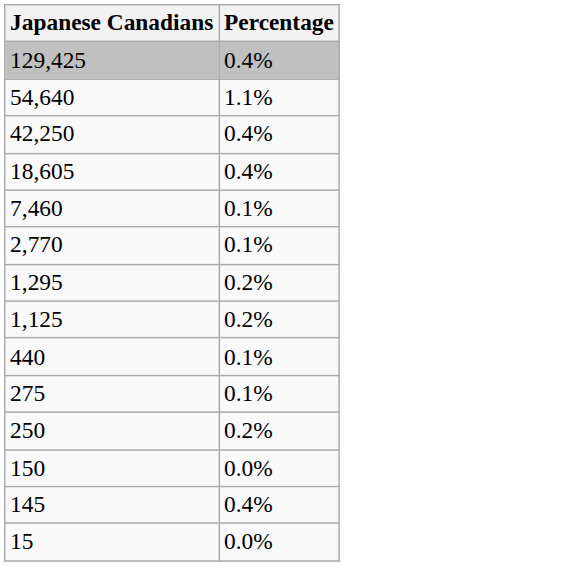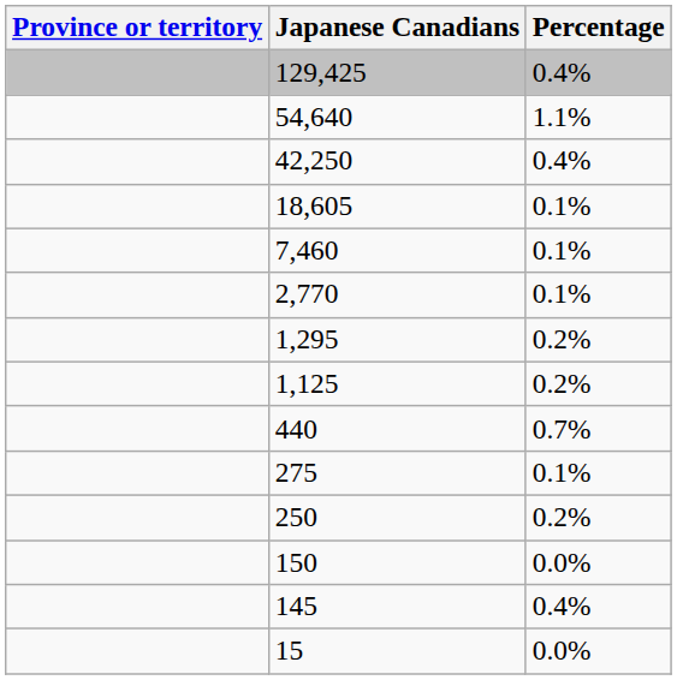+ column: Province or territory
18,605 | Percentage: 0.4% -> 0.1%
440 | Percentage: 0.1% -> 0.7%
